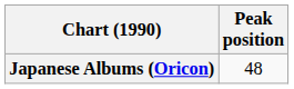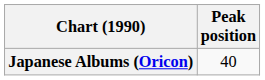Japanese Albums (Oricon) | Peak position: 48 -> 40
